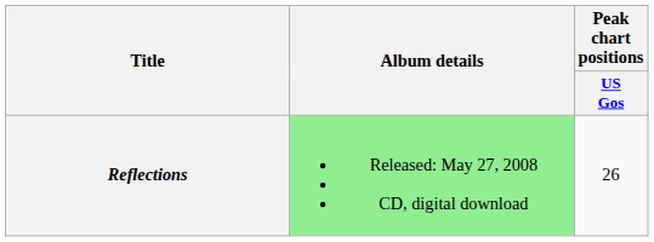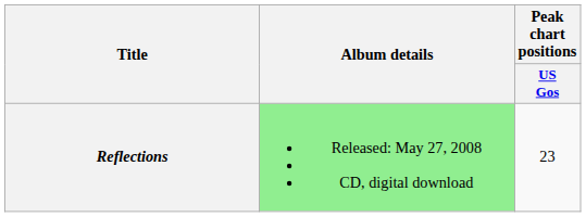Reflections | Peak chart positions / US Gos: 26 -> 23
